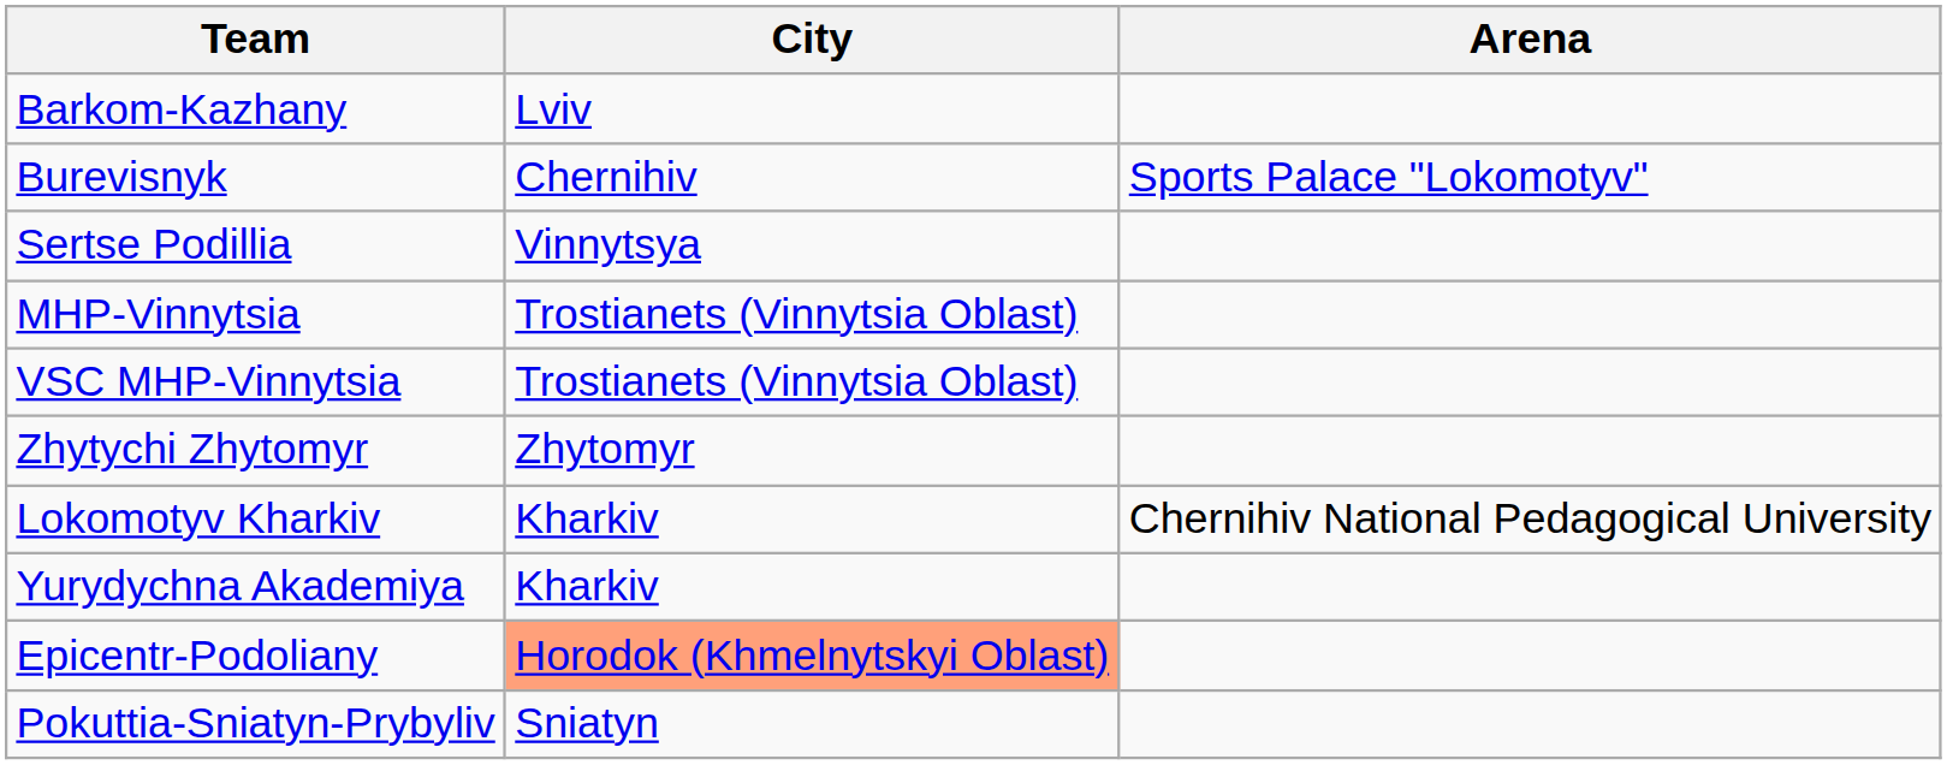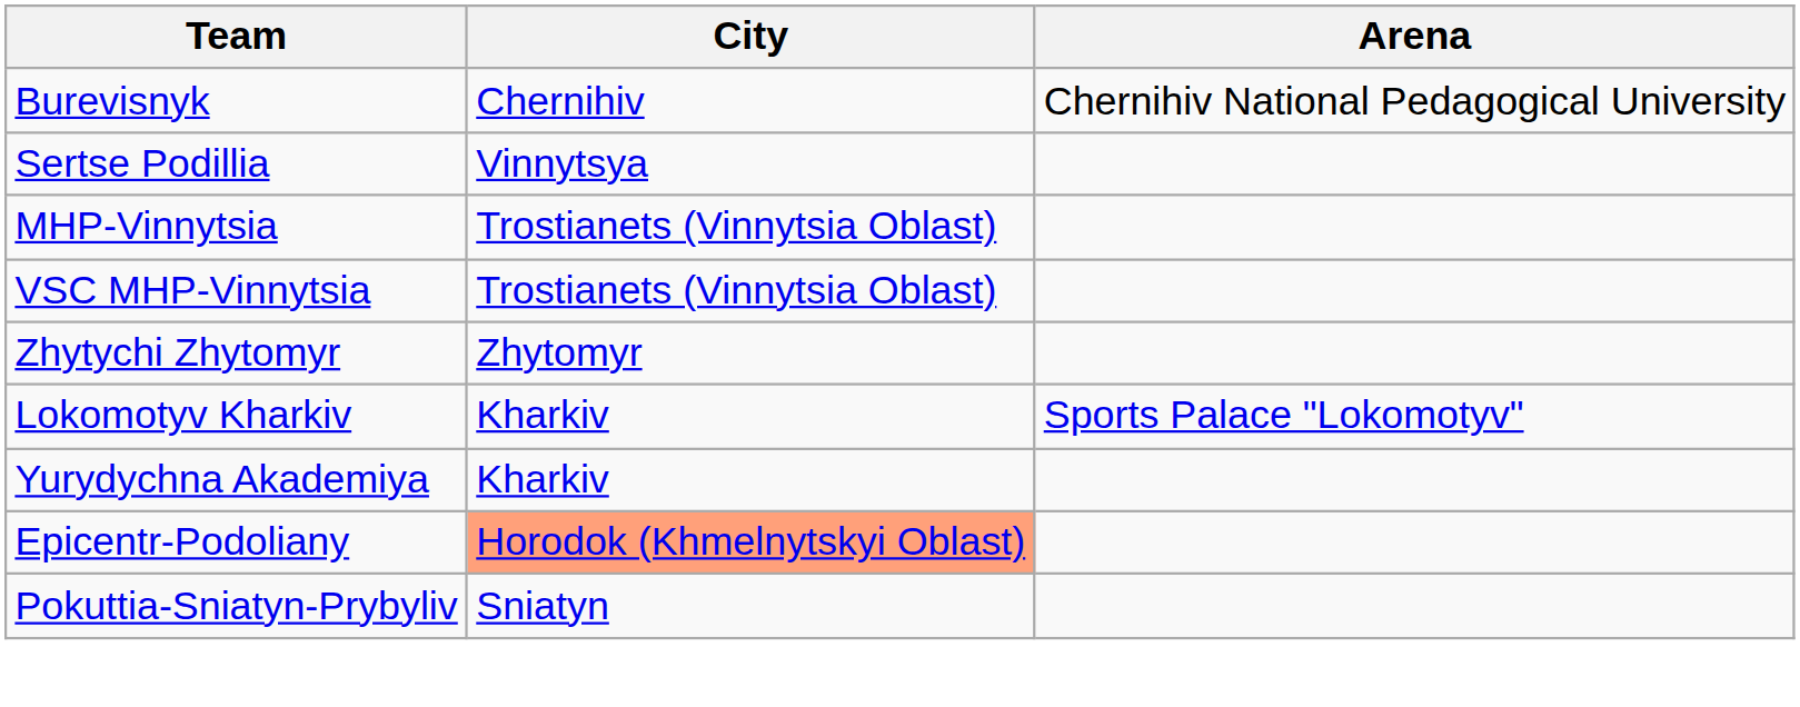- row: Barkom-Kazhany | Lviv
Burevisnyk | Arena: Sports Palace "Lokomotyv" -> Chernihiv National Pedagogical University
Lokomotyv Kharkiv | Arena: Chernihiv National Pedagogical University -> Sports Palace "Lokomotyv"
